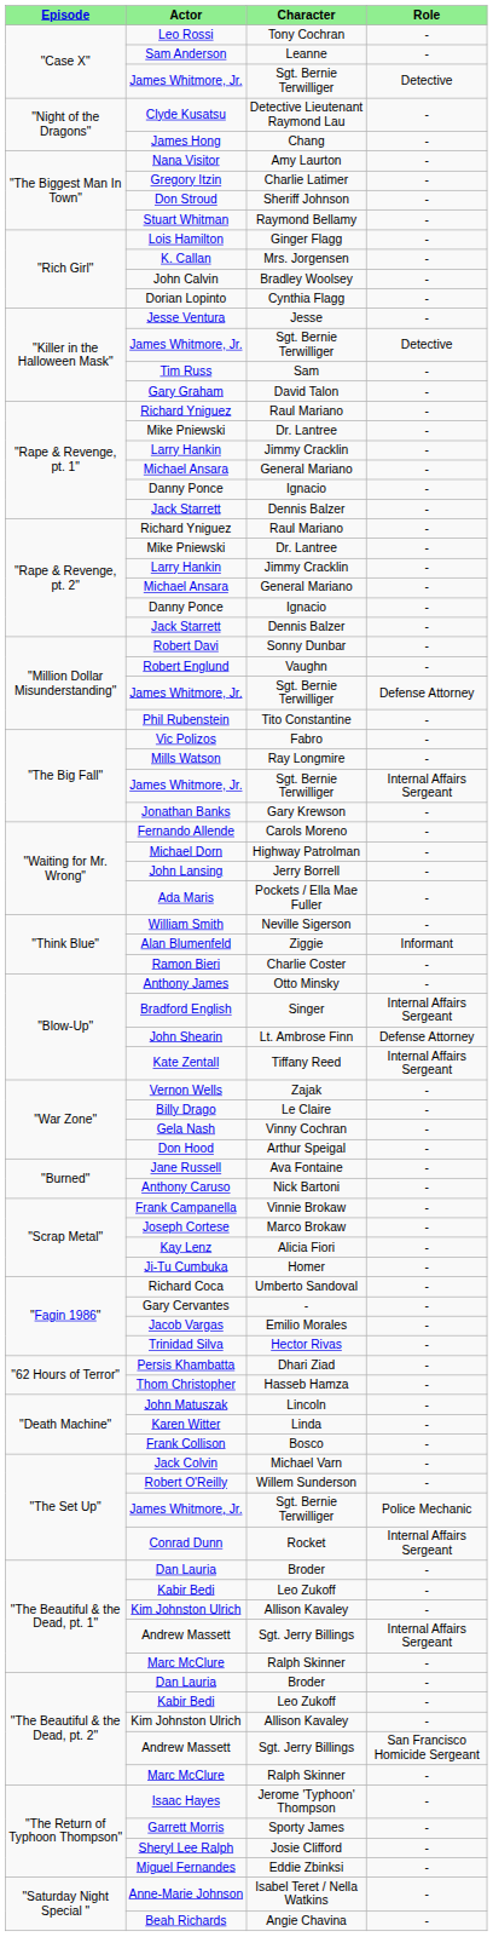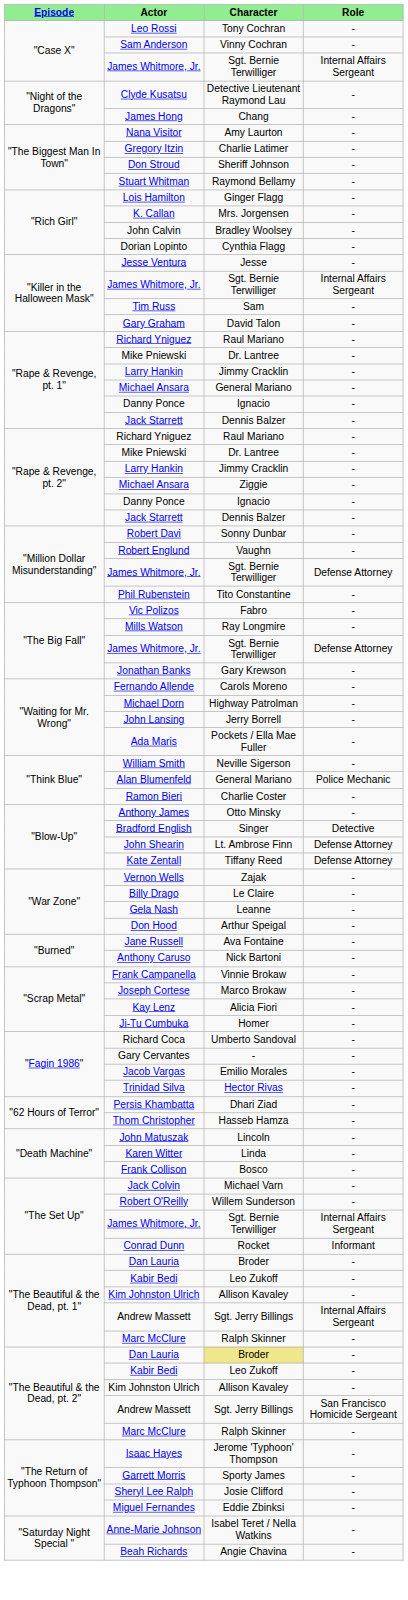Sam Anderson | Character: Leanne -> Vinny Cochran
"Case X" / James Whitmore, Jr. | Role: Detective -> Internal Affairs Sergeant
"Killer in the Halloween Mask" / James Whitmore, Jr. | Role: Detective -> Internal Affairs Sergeant
"Rape & Revenge, pt. 2" / Michael Ansara | Character: General Mariano -> Ziggie
"The Big Fall" / James Whitmore, Jr. | Role: Internal Affairs Sergeant -> Defense Attorney
Alan Blumenfeld | Character: Ziggie -> General Mariano
Alan Blumenfeld | Role: Informant -> Police Mechanic
Bradford English | Role: Internal Affairs Sergeant -> Detective
Kate Zentall | Role: Internal Affairs Sergeant -> Defense Attorney
Gela Nash | Character: Vinny Cochran -> Leanne
"The Set Up" / James Whitmore, Jr. | Role: Police Mechanic -> Internal Affairs Sergeant
Conrad Dunn | Role: Internal Affairs Sergeant -> Informant
"The Beautiful & the Dead, pt. 2" / Dan Lauria | Character: no background -> khaki background
